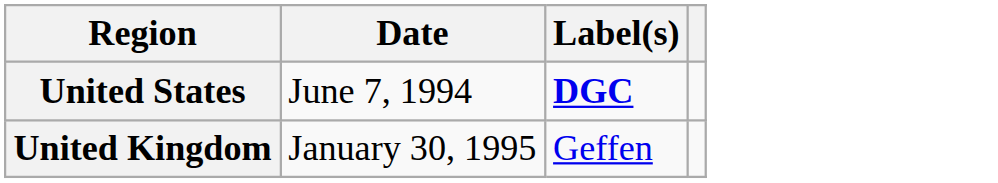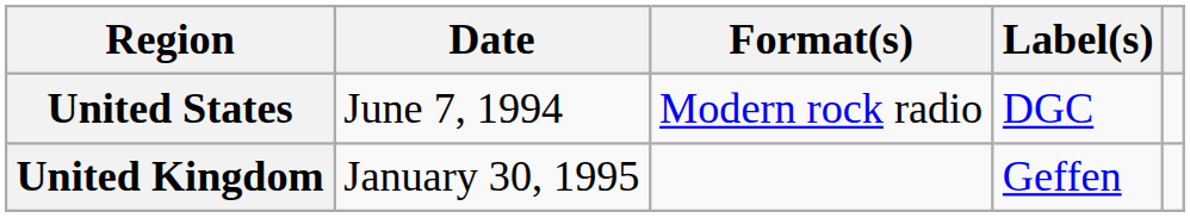+ column: Format(s) | Modern rock radio
United States | Label(s): bold -> normal
